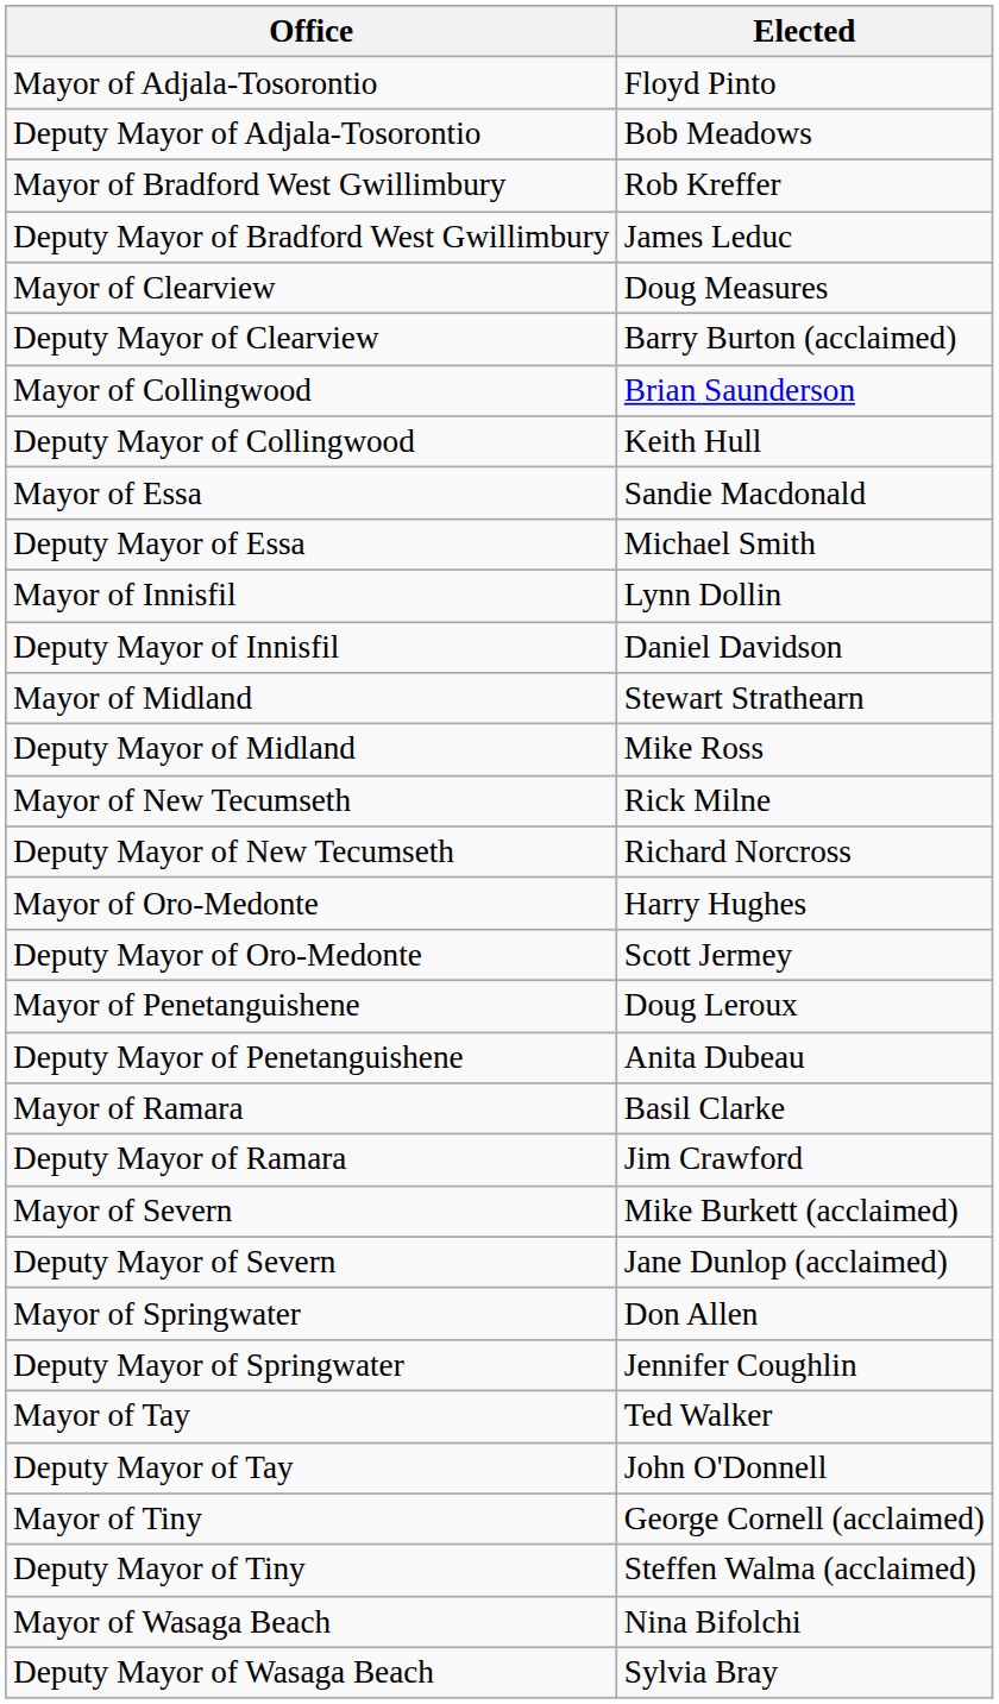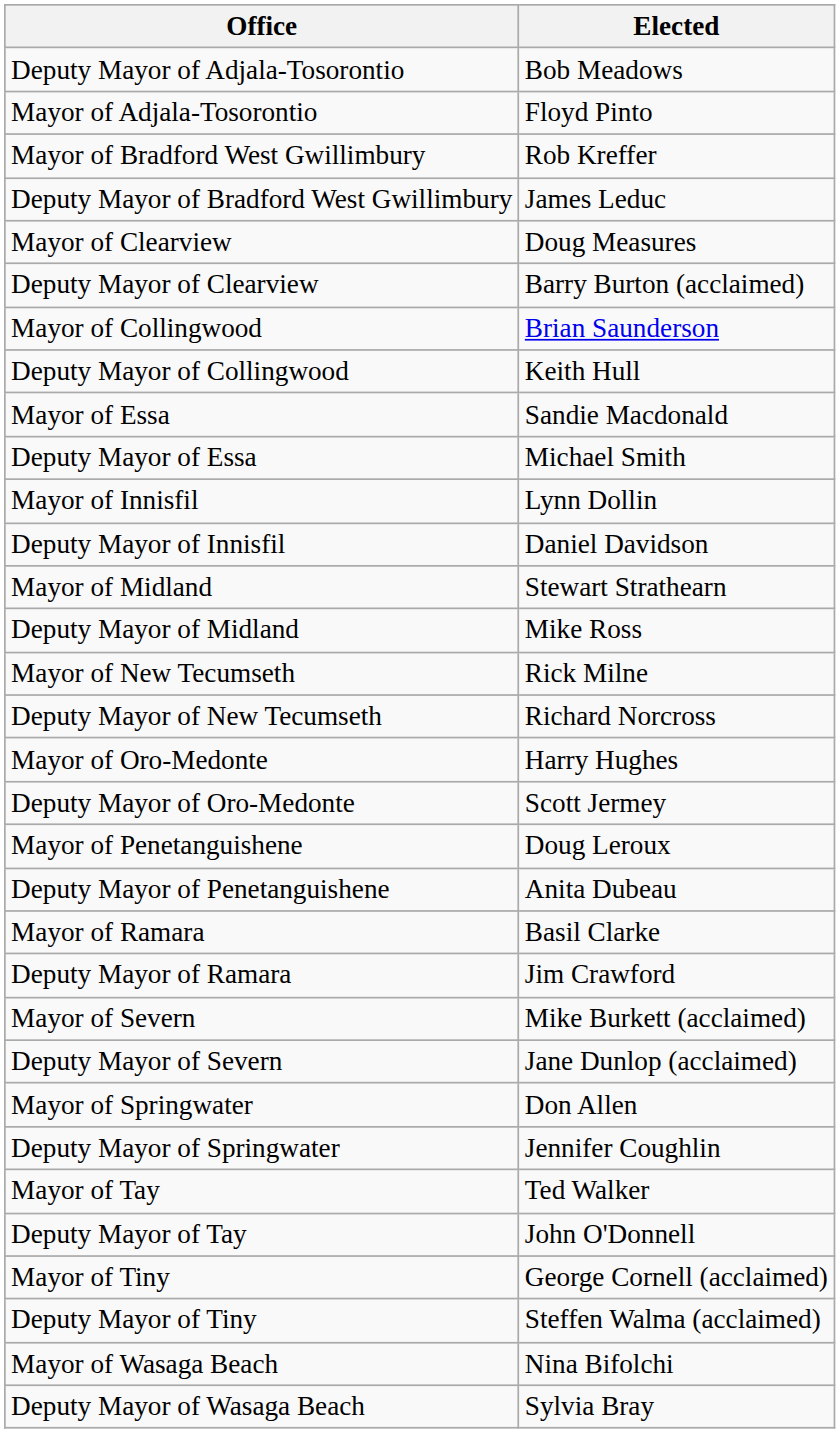rows swapped: Mayor of Adjala-Tosorontio <-> Deputy Mayor of Adjala-Tosorontio
